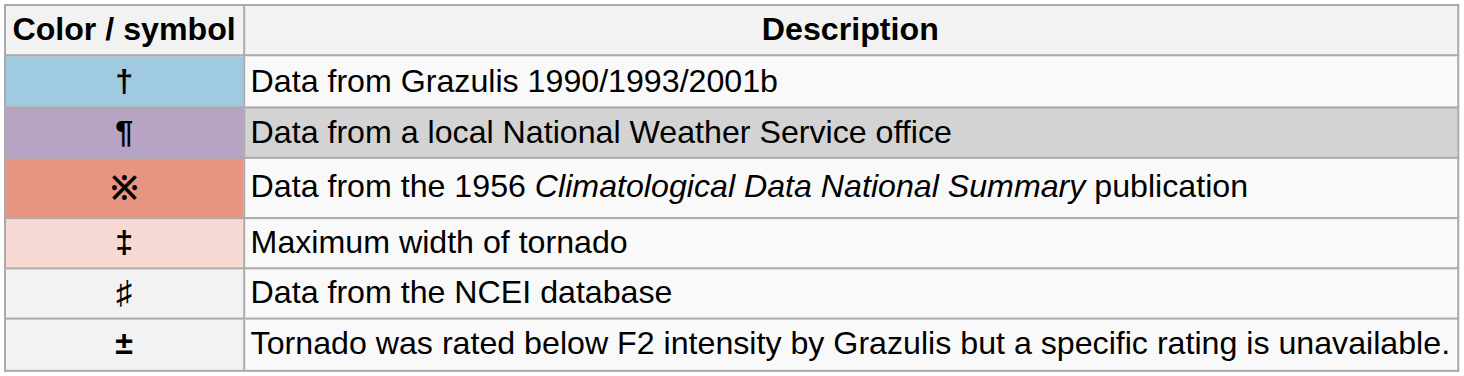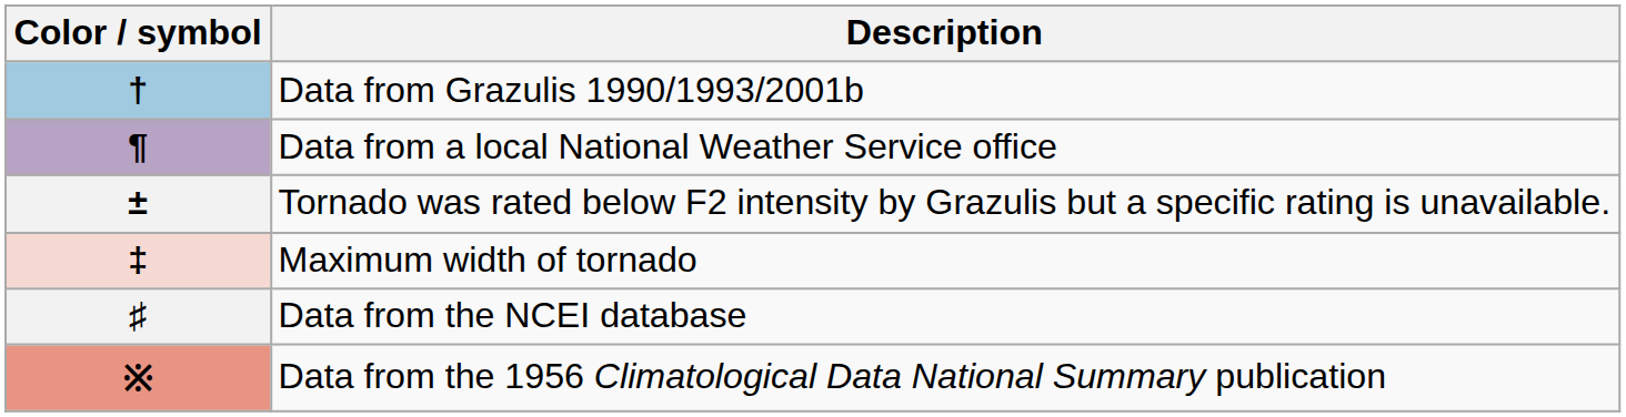¶ | Description: lightgrey background -> no background
rows swapped: ※ <-> ±
